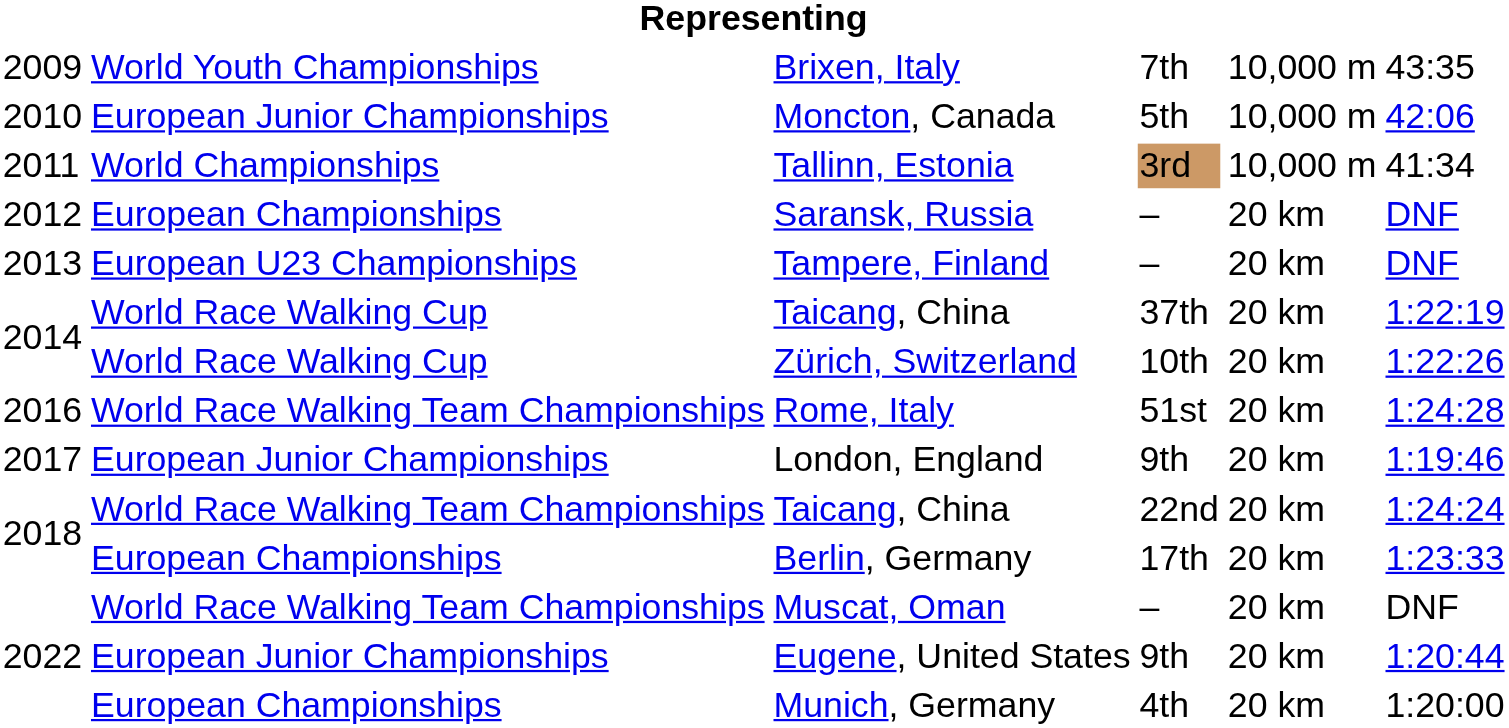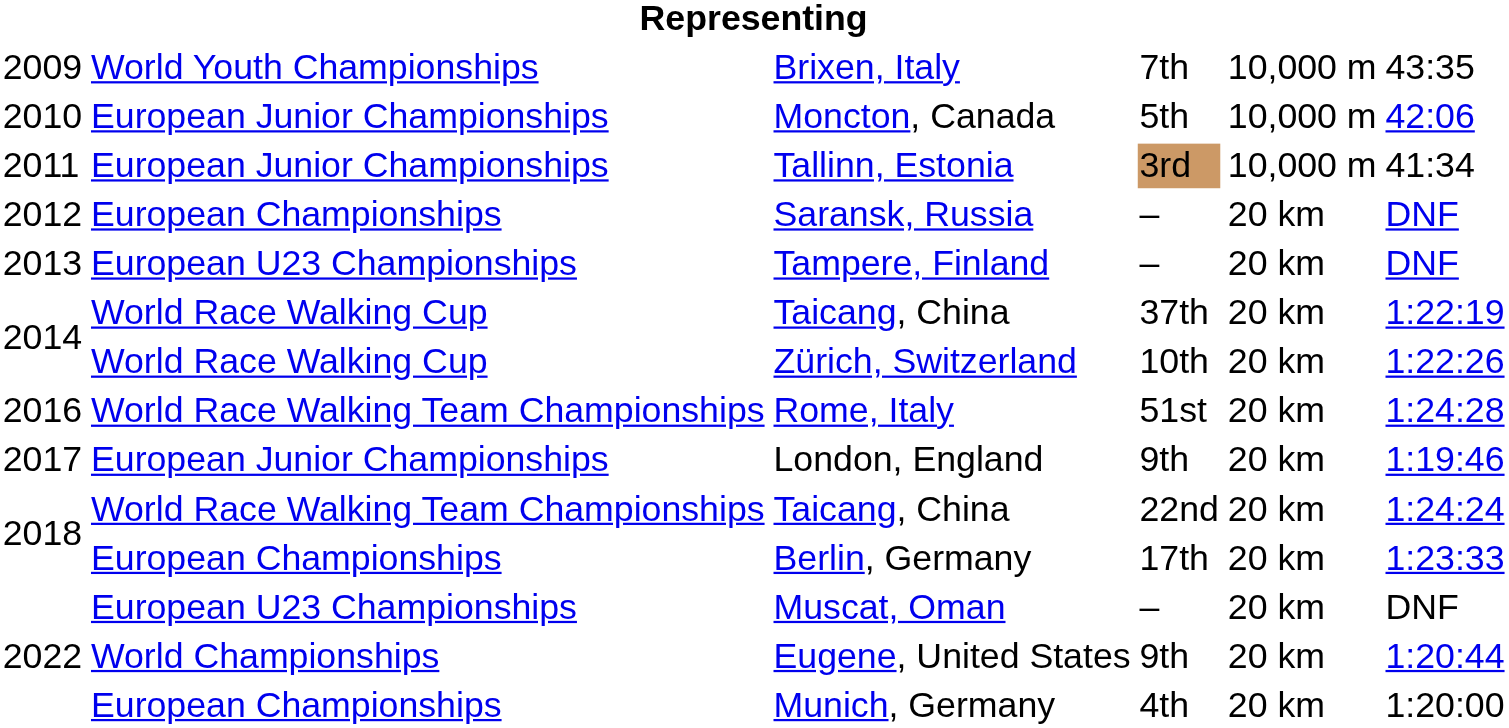Tallinn, Estonia | column 2: World Championships -> European Junior Championships
Muscat, Oman | column 2: World Race Walking Team Championships -> European U23 Championships
Eugene, United States | column 2: European Junior Championships -> World Championships
